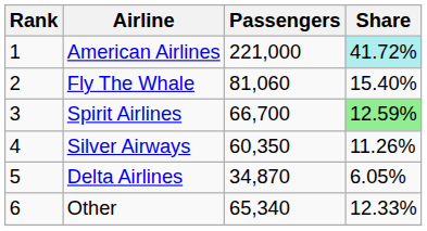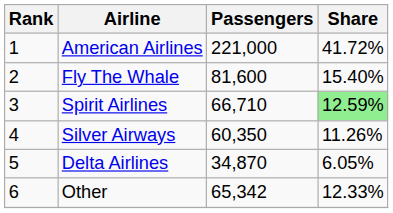American Airlines | Share: paleturquoise background -> no background
Fly The Whale | Passengers: 81,060 -> 81,600
Spirit Airlines | Passengers: 66,700 -> 66,710
Other | Passengers: 65,340 -> 65,342
